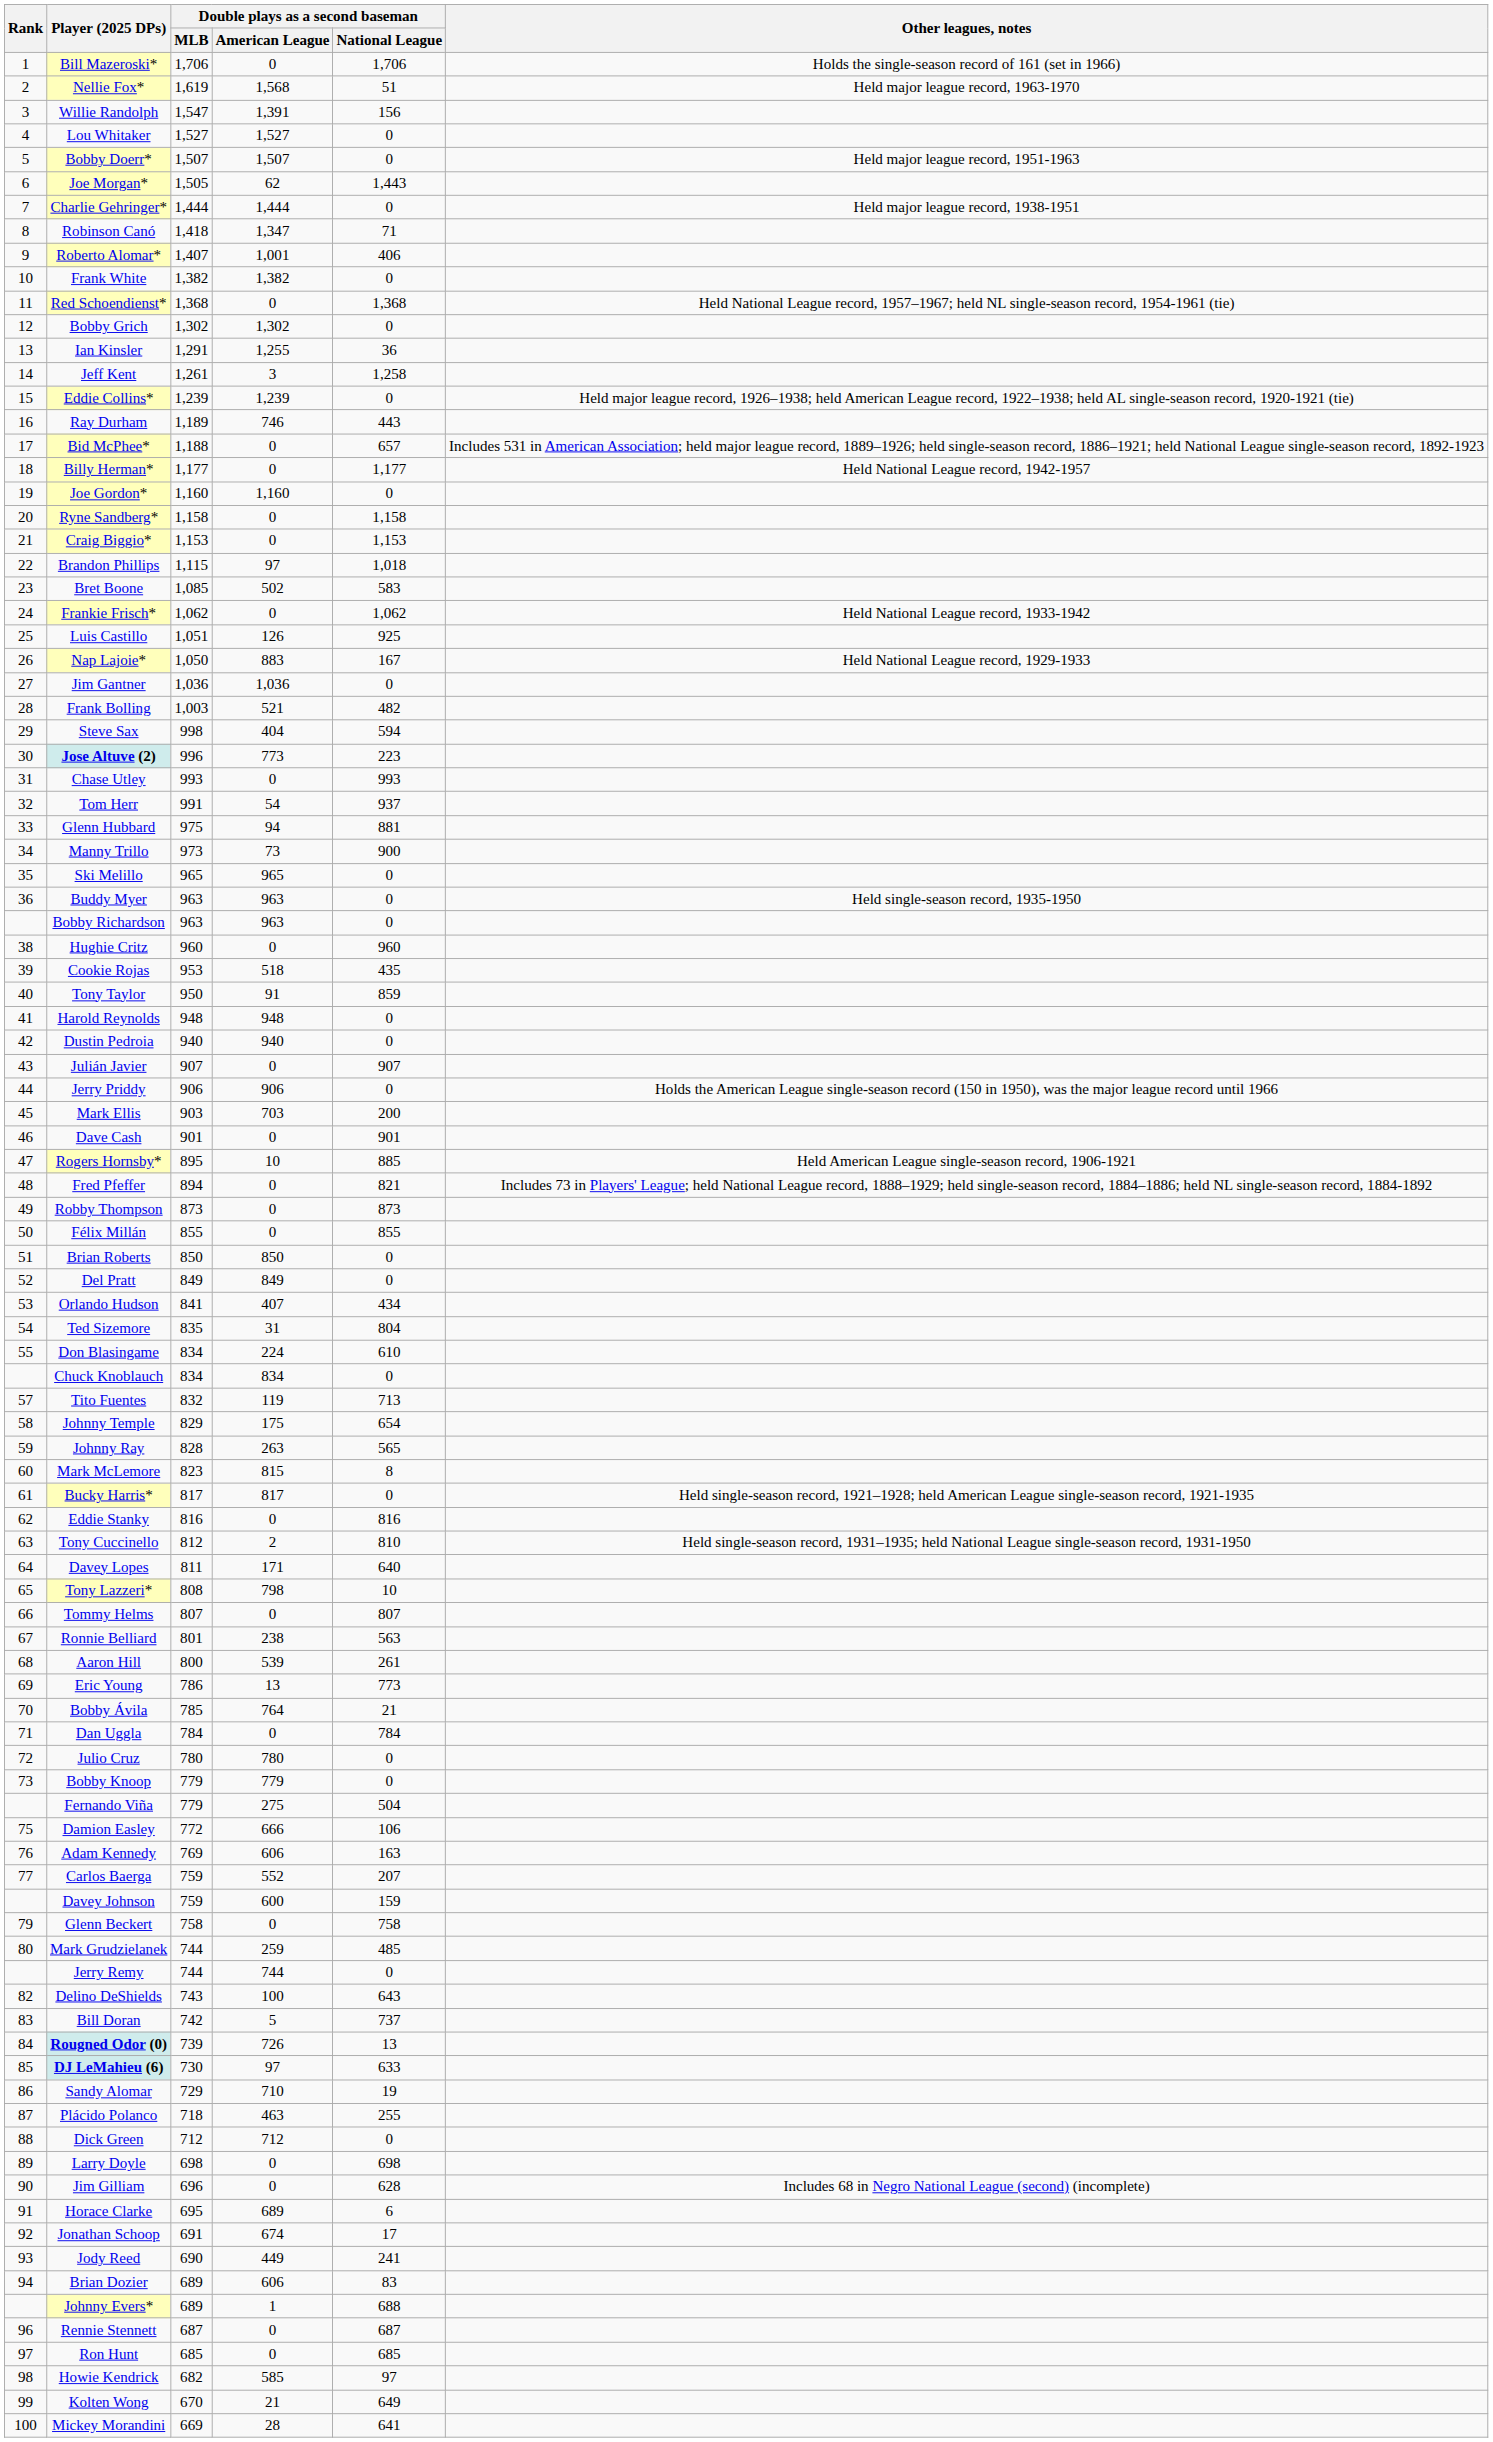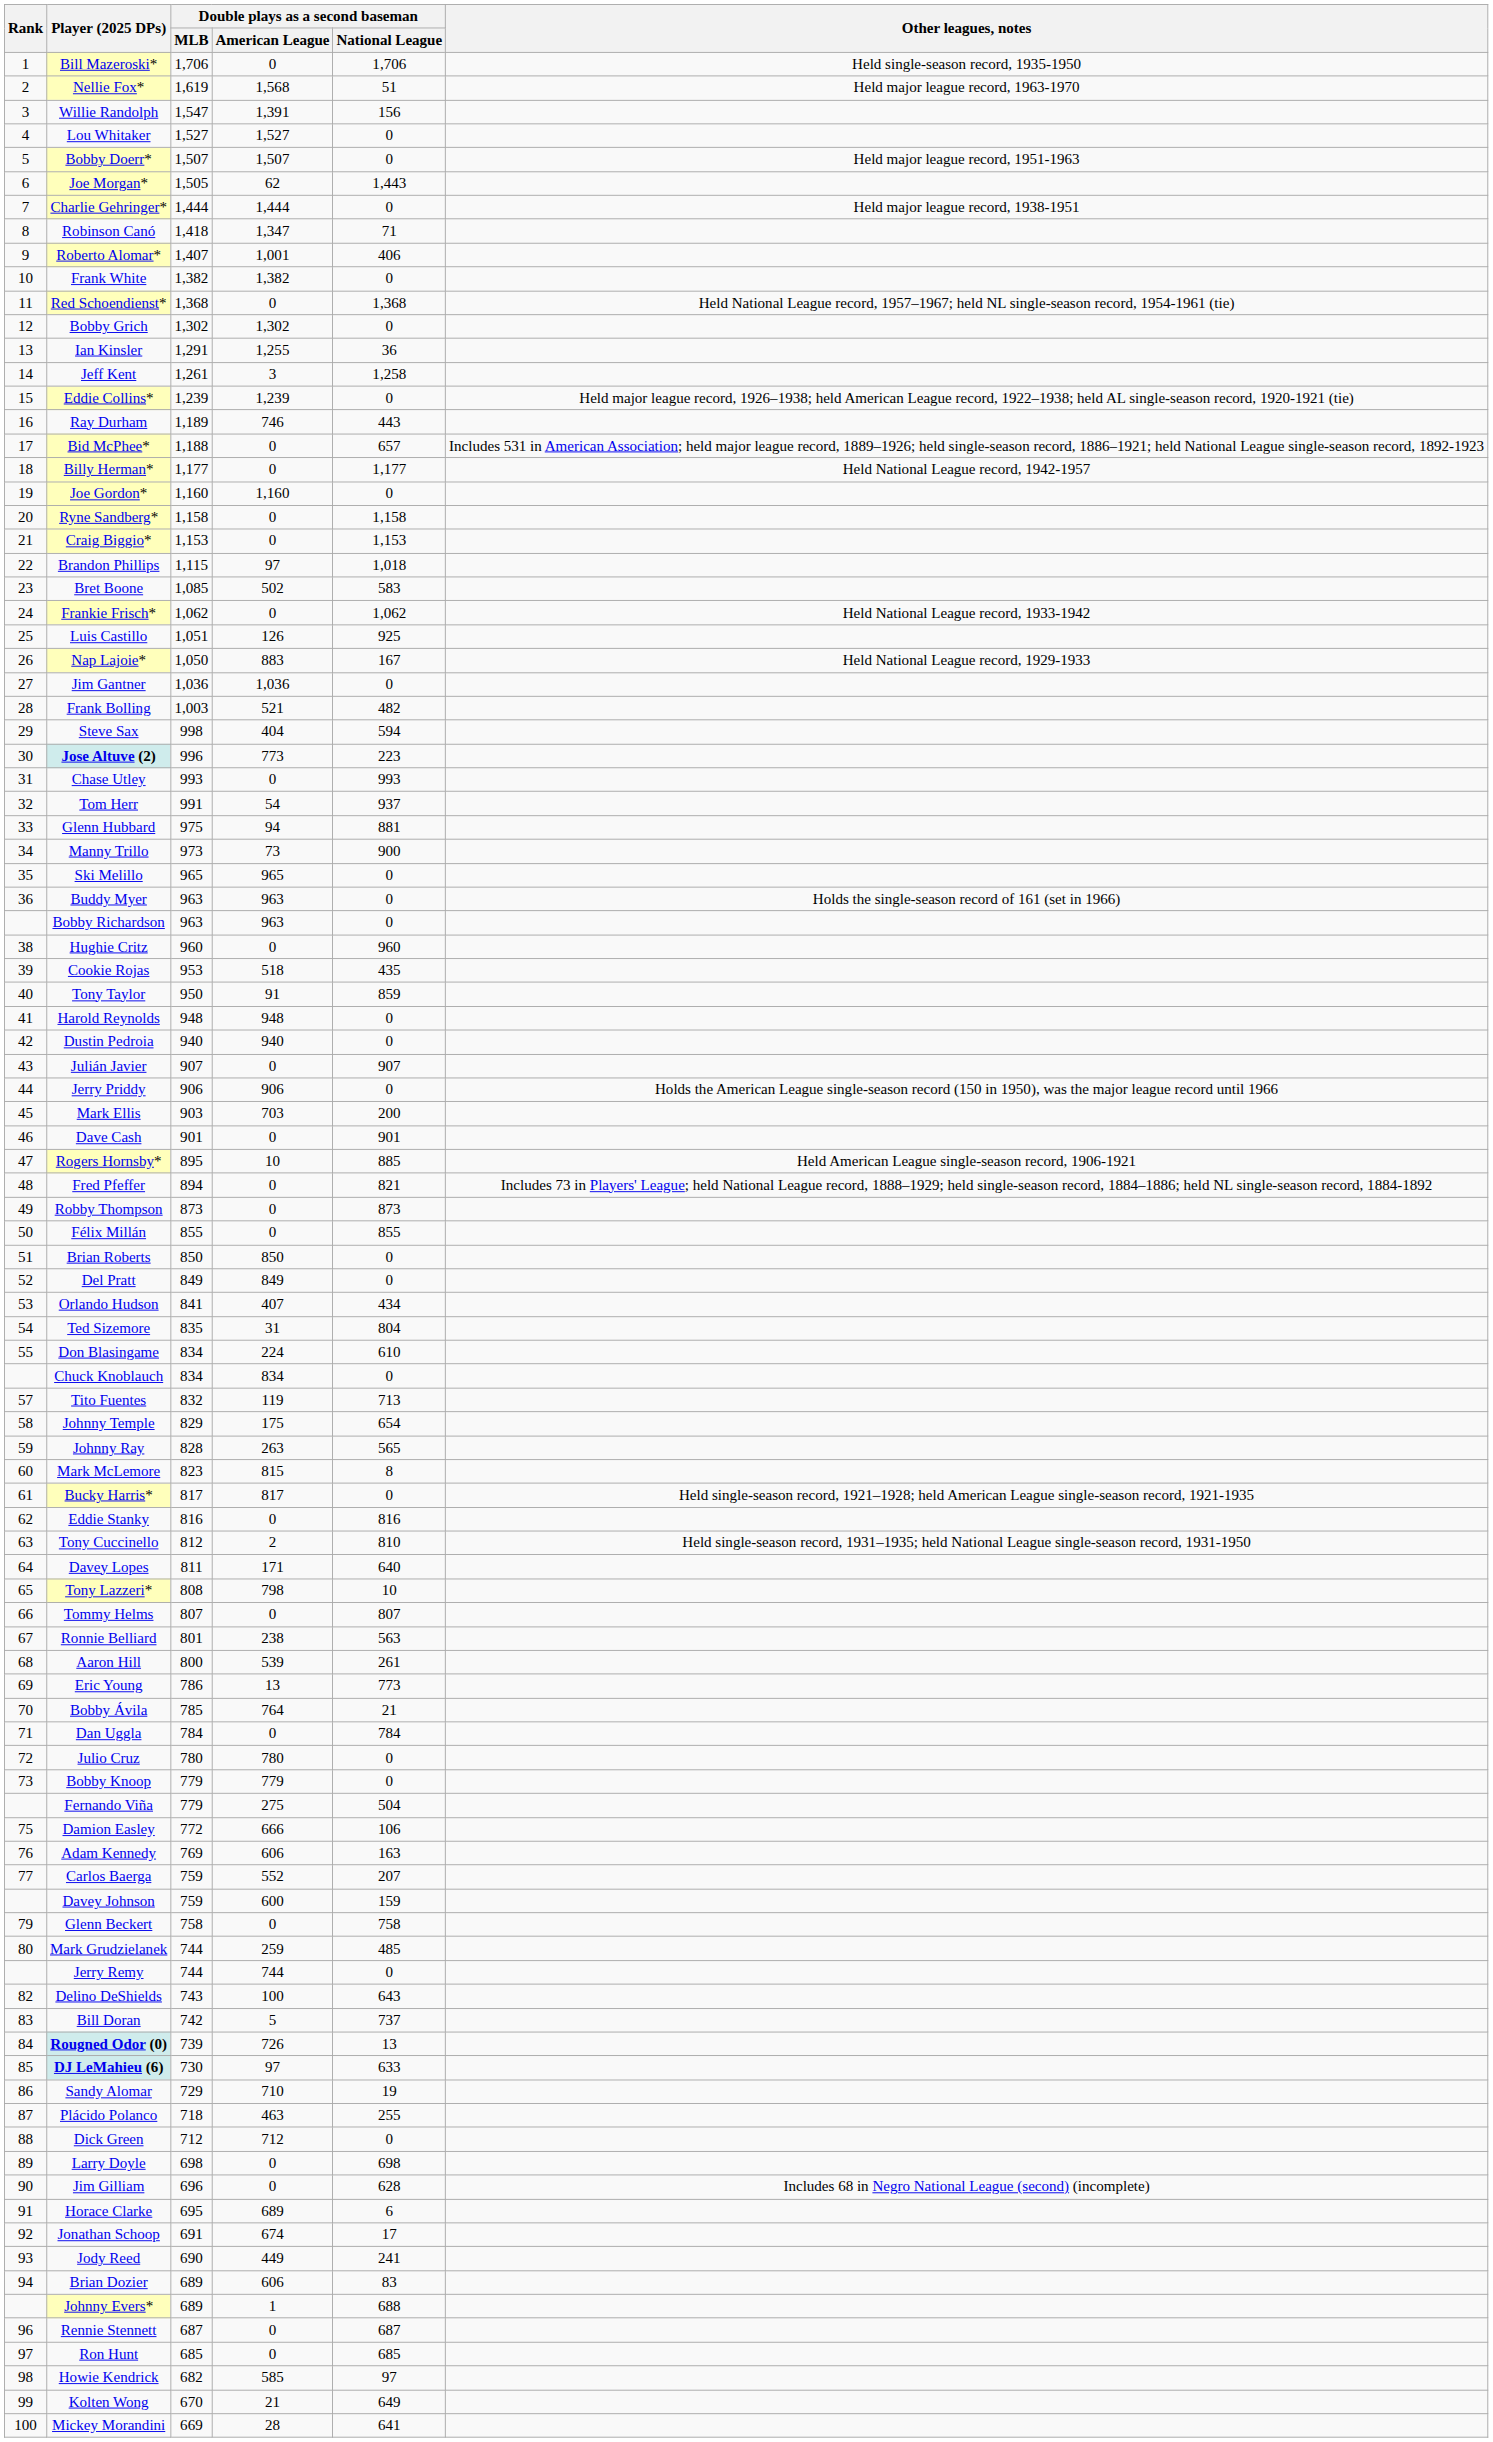Bill Mazeroski* | Other leagues, notes: Holds the single-season record of 161 (set in 1966) -> Held single-season record, 1935-1950
Buddy Myer | Other leagues, notes: Held single-season record, 1935-1950 -> Holds the single-season record of 161 (set in 1966)
